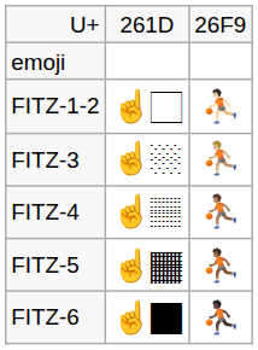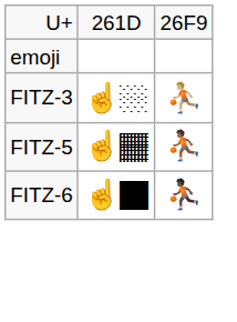- row: FITZ-1-2 | ☝️🏻 | ⛹🏻
- row: FITZ-4 | ☝️🏽 | ⛹🏽
